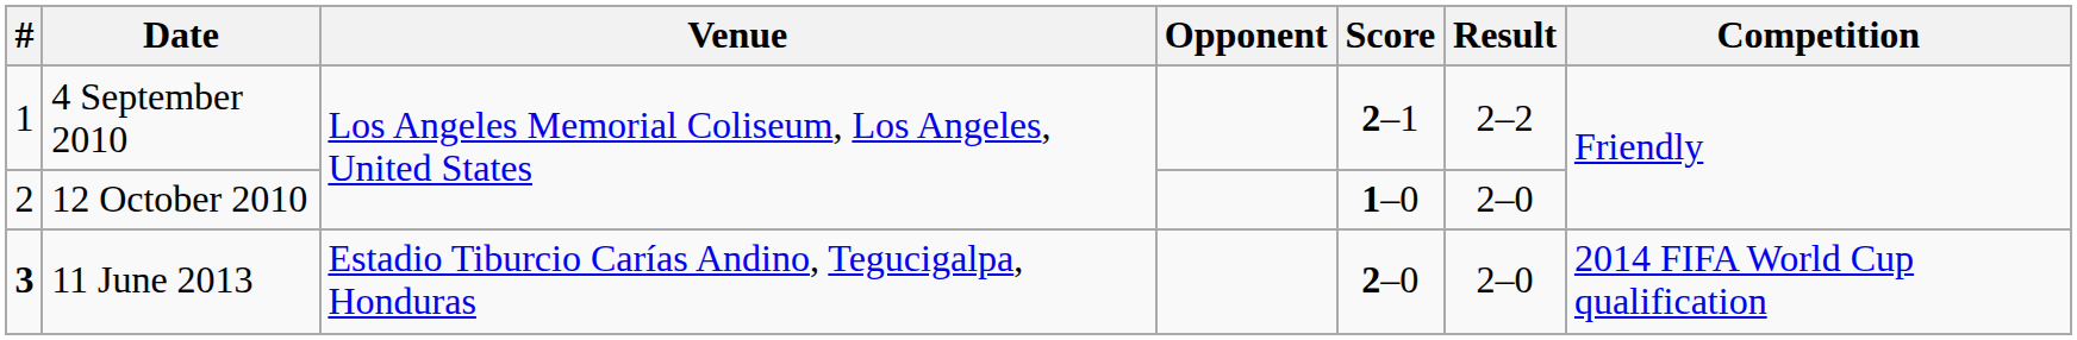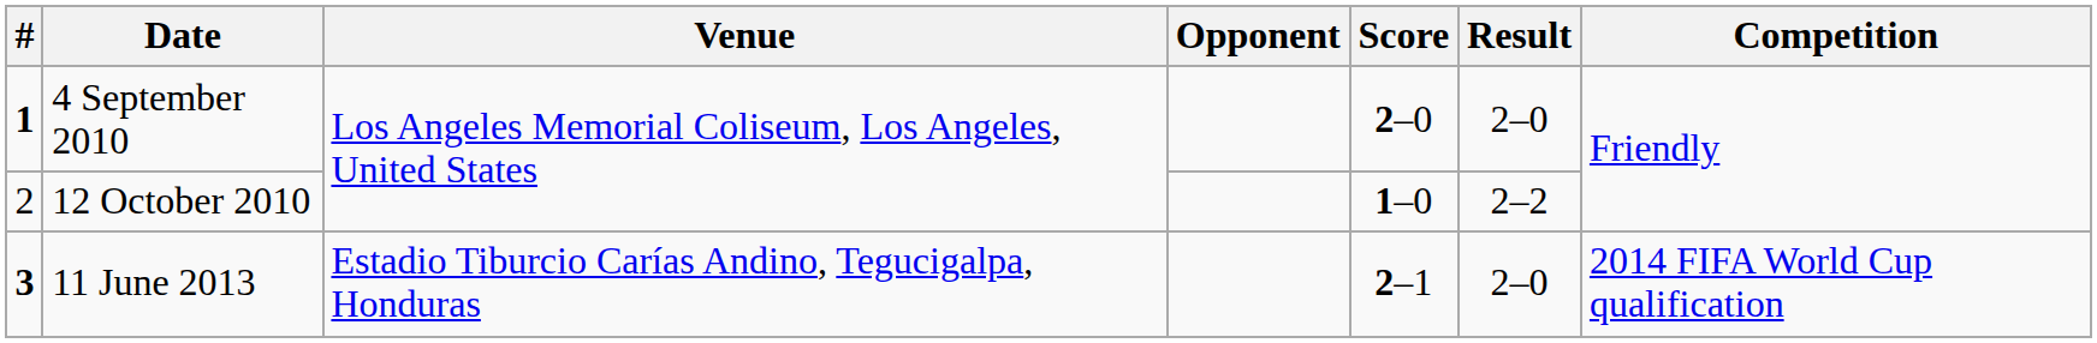4 September 2010 | #: normal -> bold
4 September 2010 | Score: 2–1 -> 2–0
4 September 2010 | Result: 2–2 -> 2–0
12 October 2010 | Result: 2–0 -> 2–2
11 June 2013 | Score: 2–0 -> 2–1
